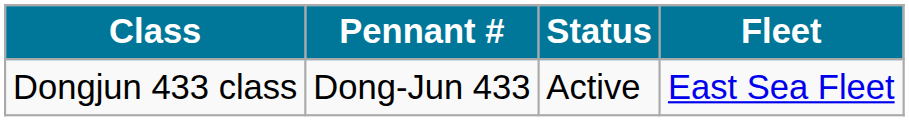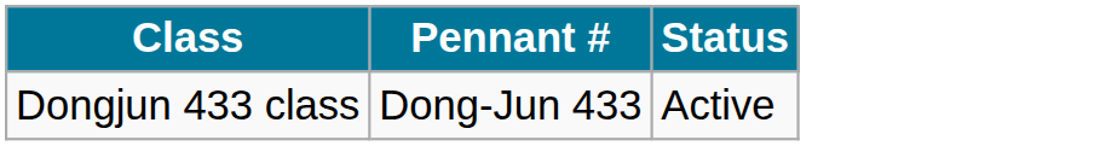- column: Fleet | East Sea Fleet
